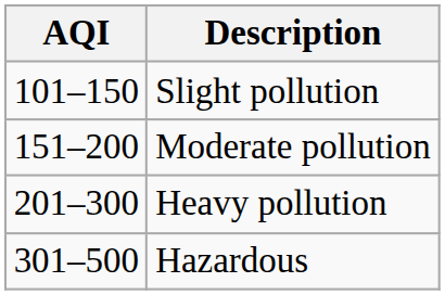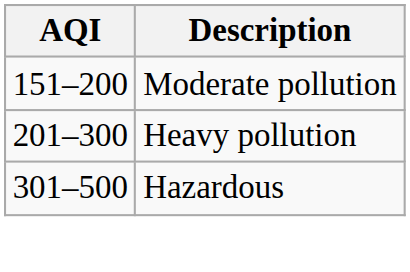- row: 101–150 | Slight pollution
